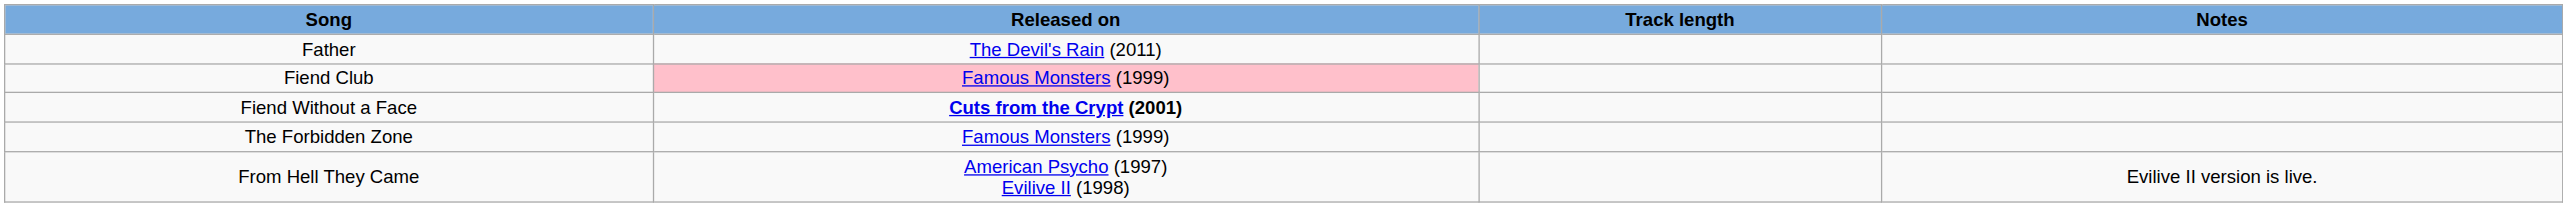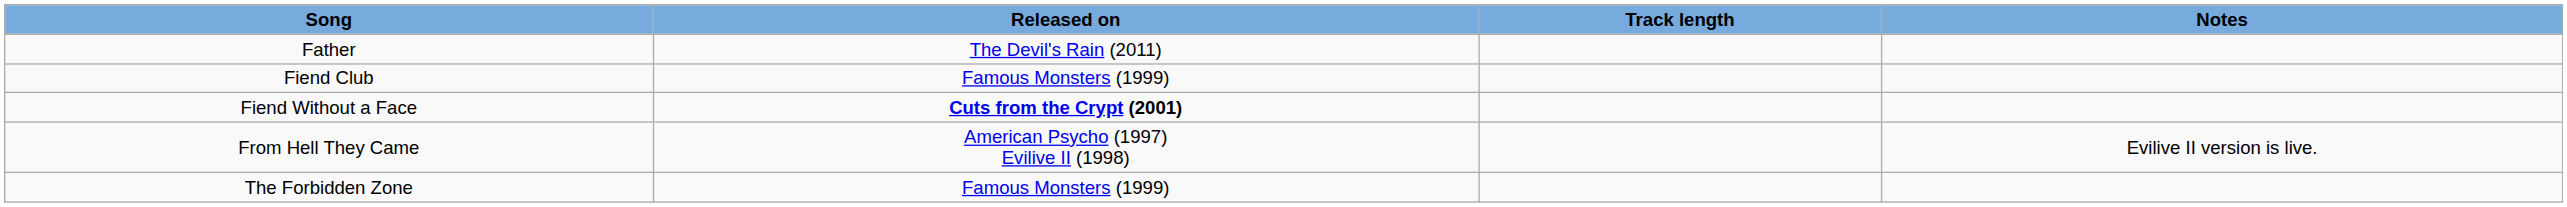Fiend Club | Released on: pink background -> no background
rows swapped: The Forbidden Zone <-> From Hell They Came
